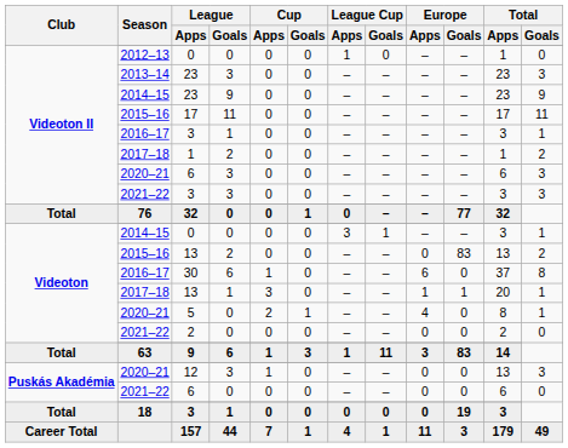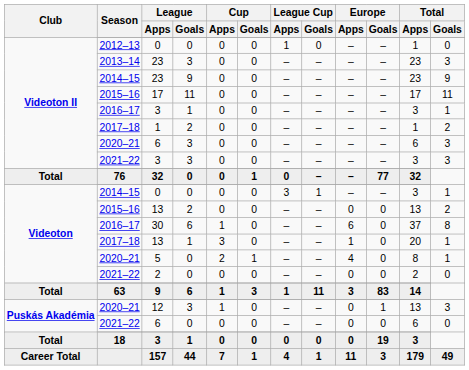2015–16 / 13 | Europe / Goals: 83 -> 0
2017–18 / 13 | Europe / Goals: 1 -> 0
12 | Europe / Goals: 0 -> 1
